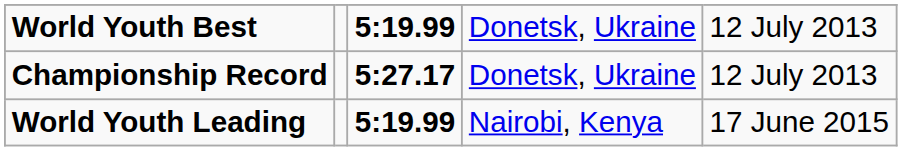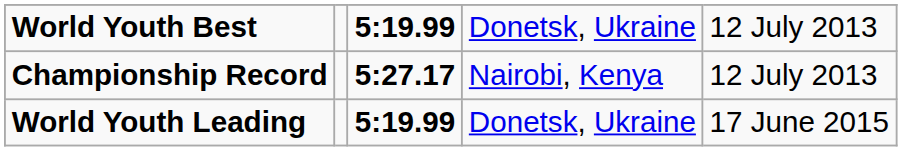Championship Record | column 4: Donetsk, Ukraine -> Nairobi, Kenya
World Youth Leading | column 4: Nairobi, Kenya -> Donetsk, Ukraine
